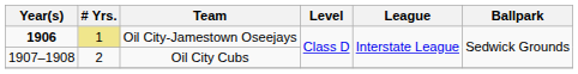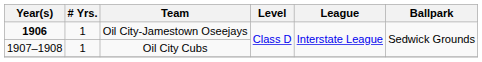Oil City-Jamestown Oseejays | # Yrs.: khaki background -> no background
Oil City Cubs | # Yrs.: 2 -> 1
